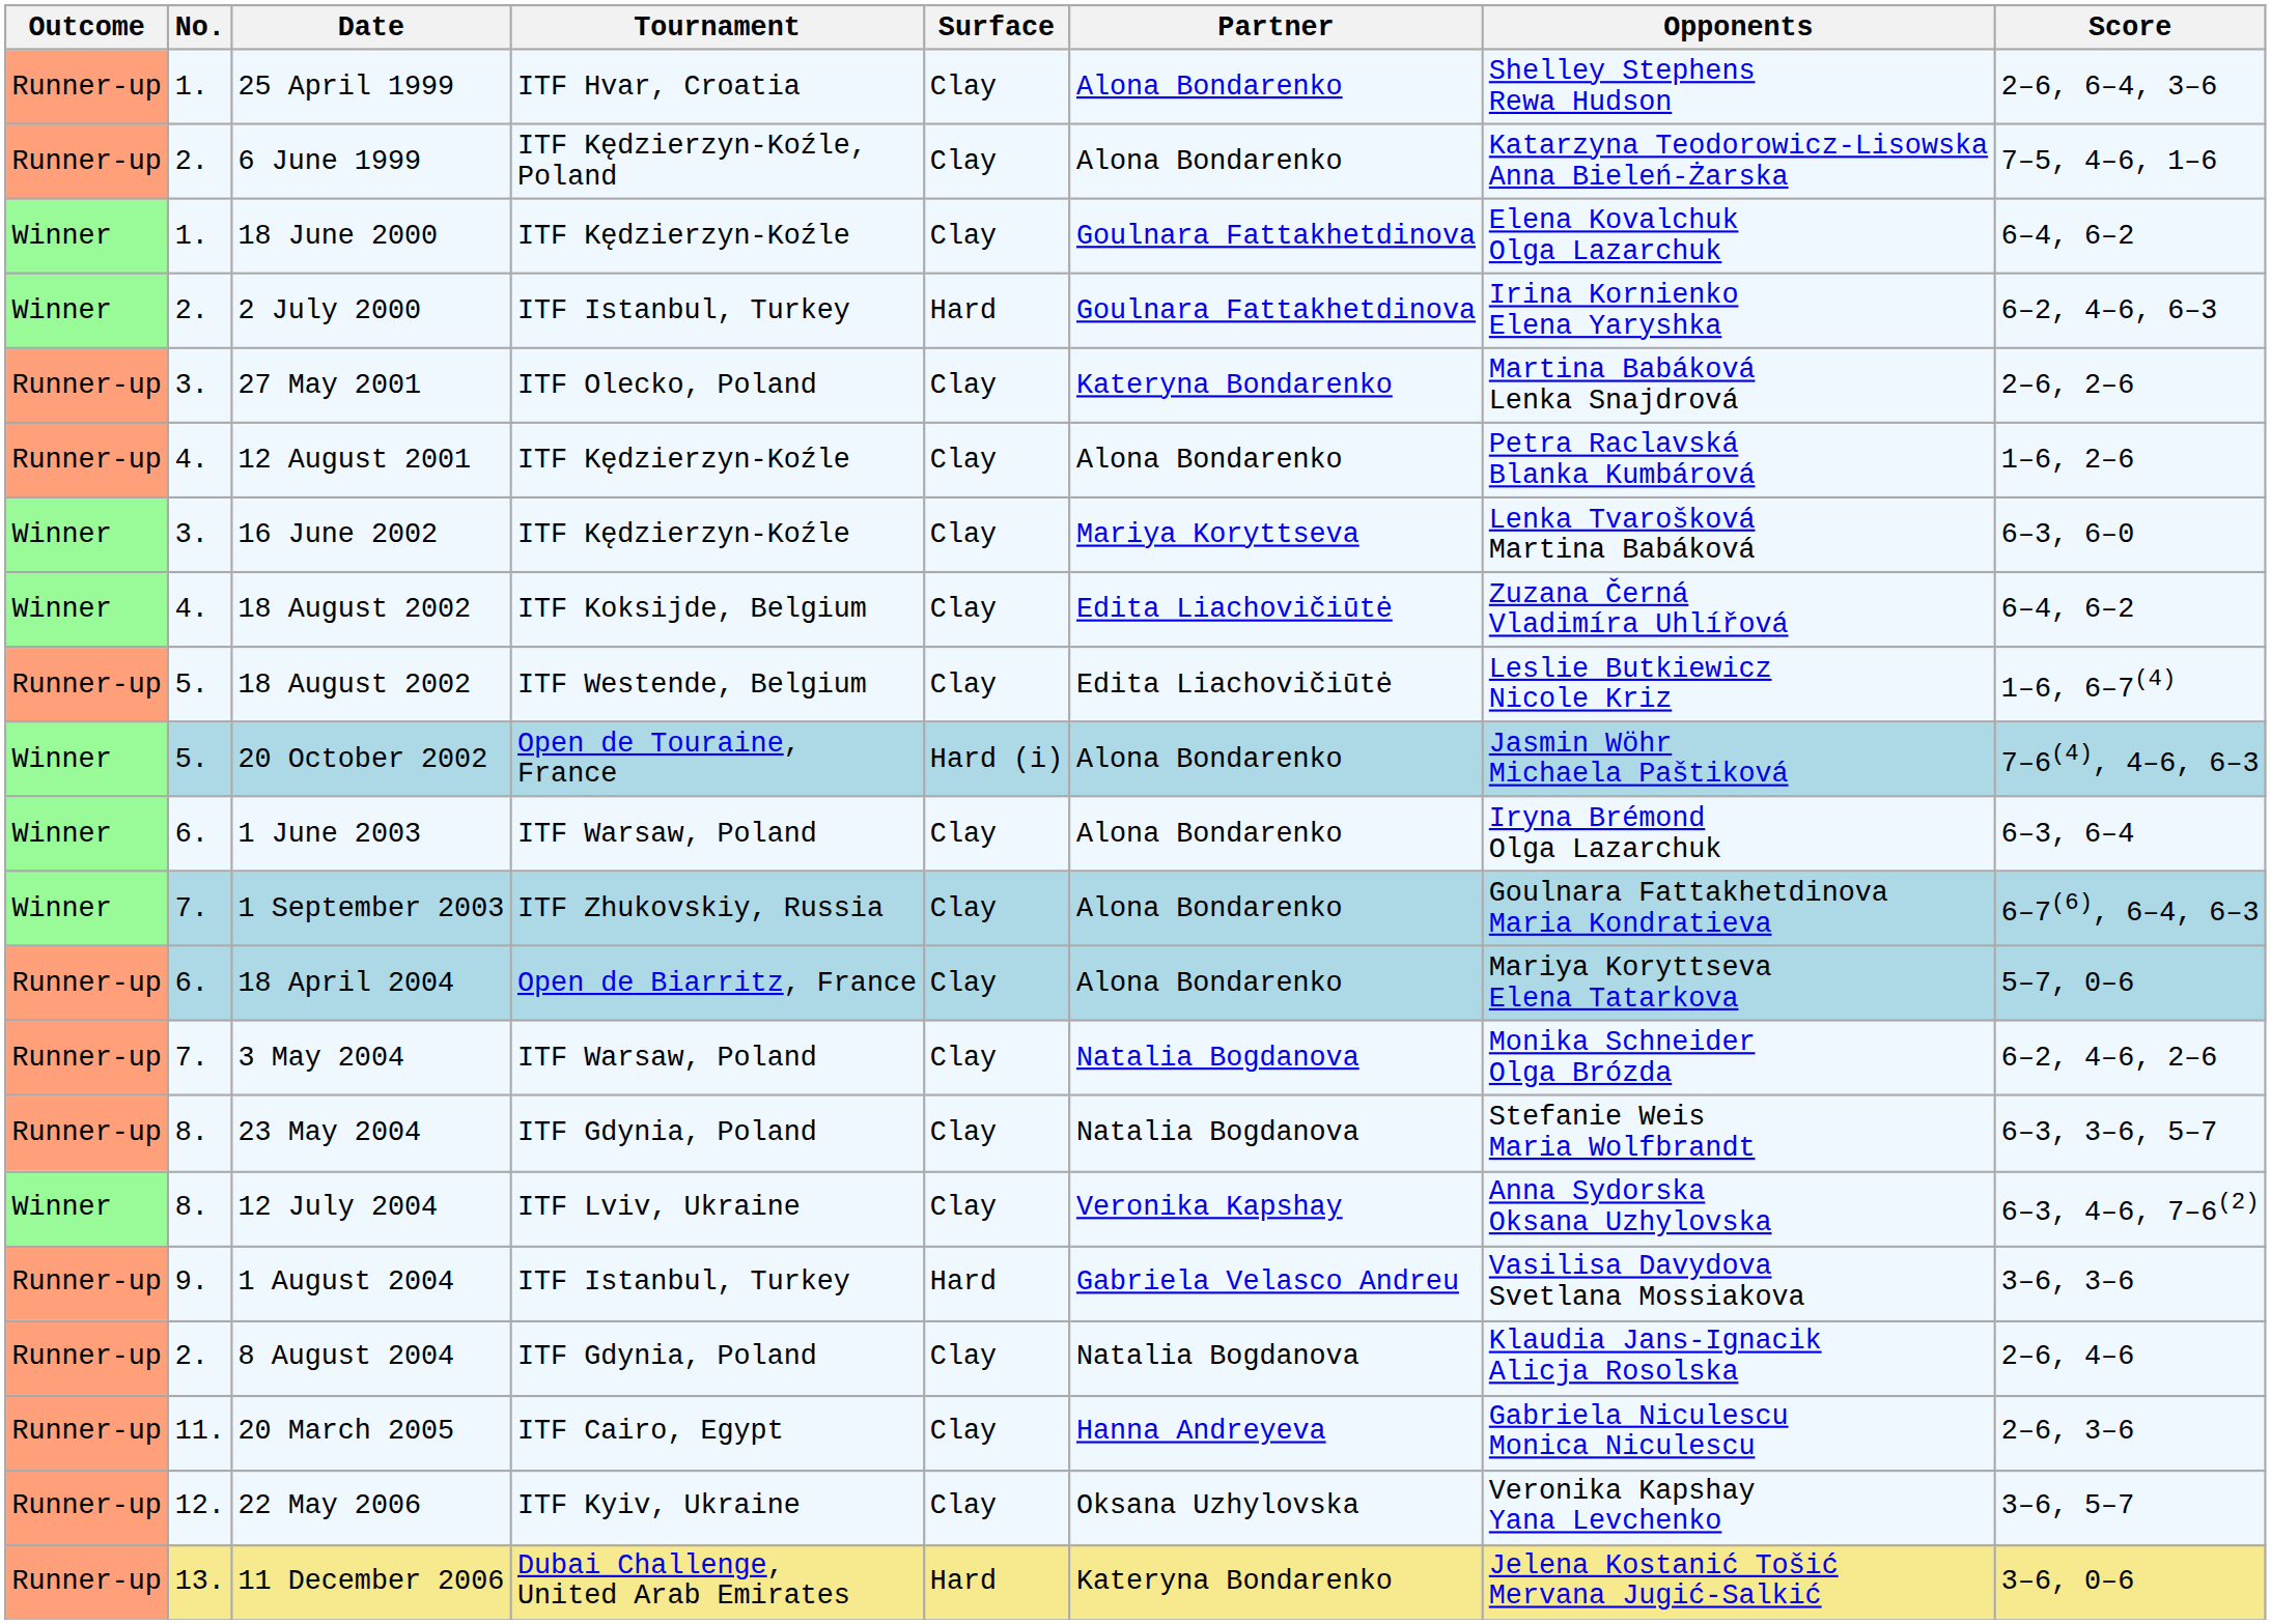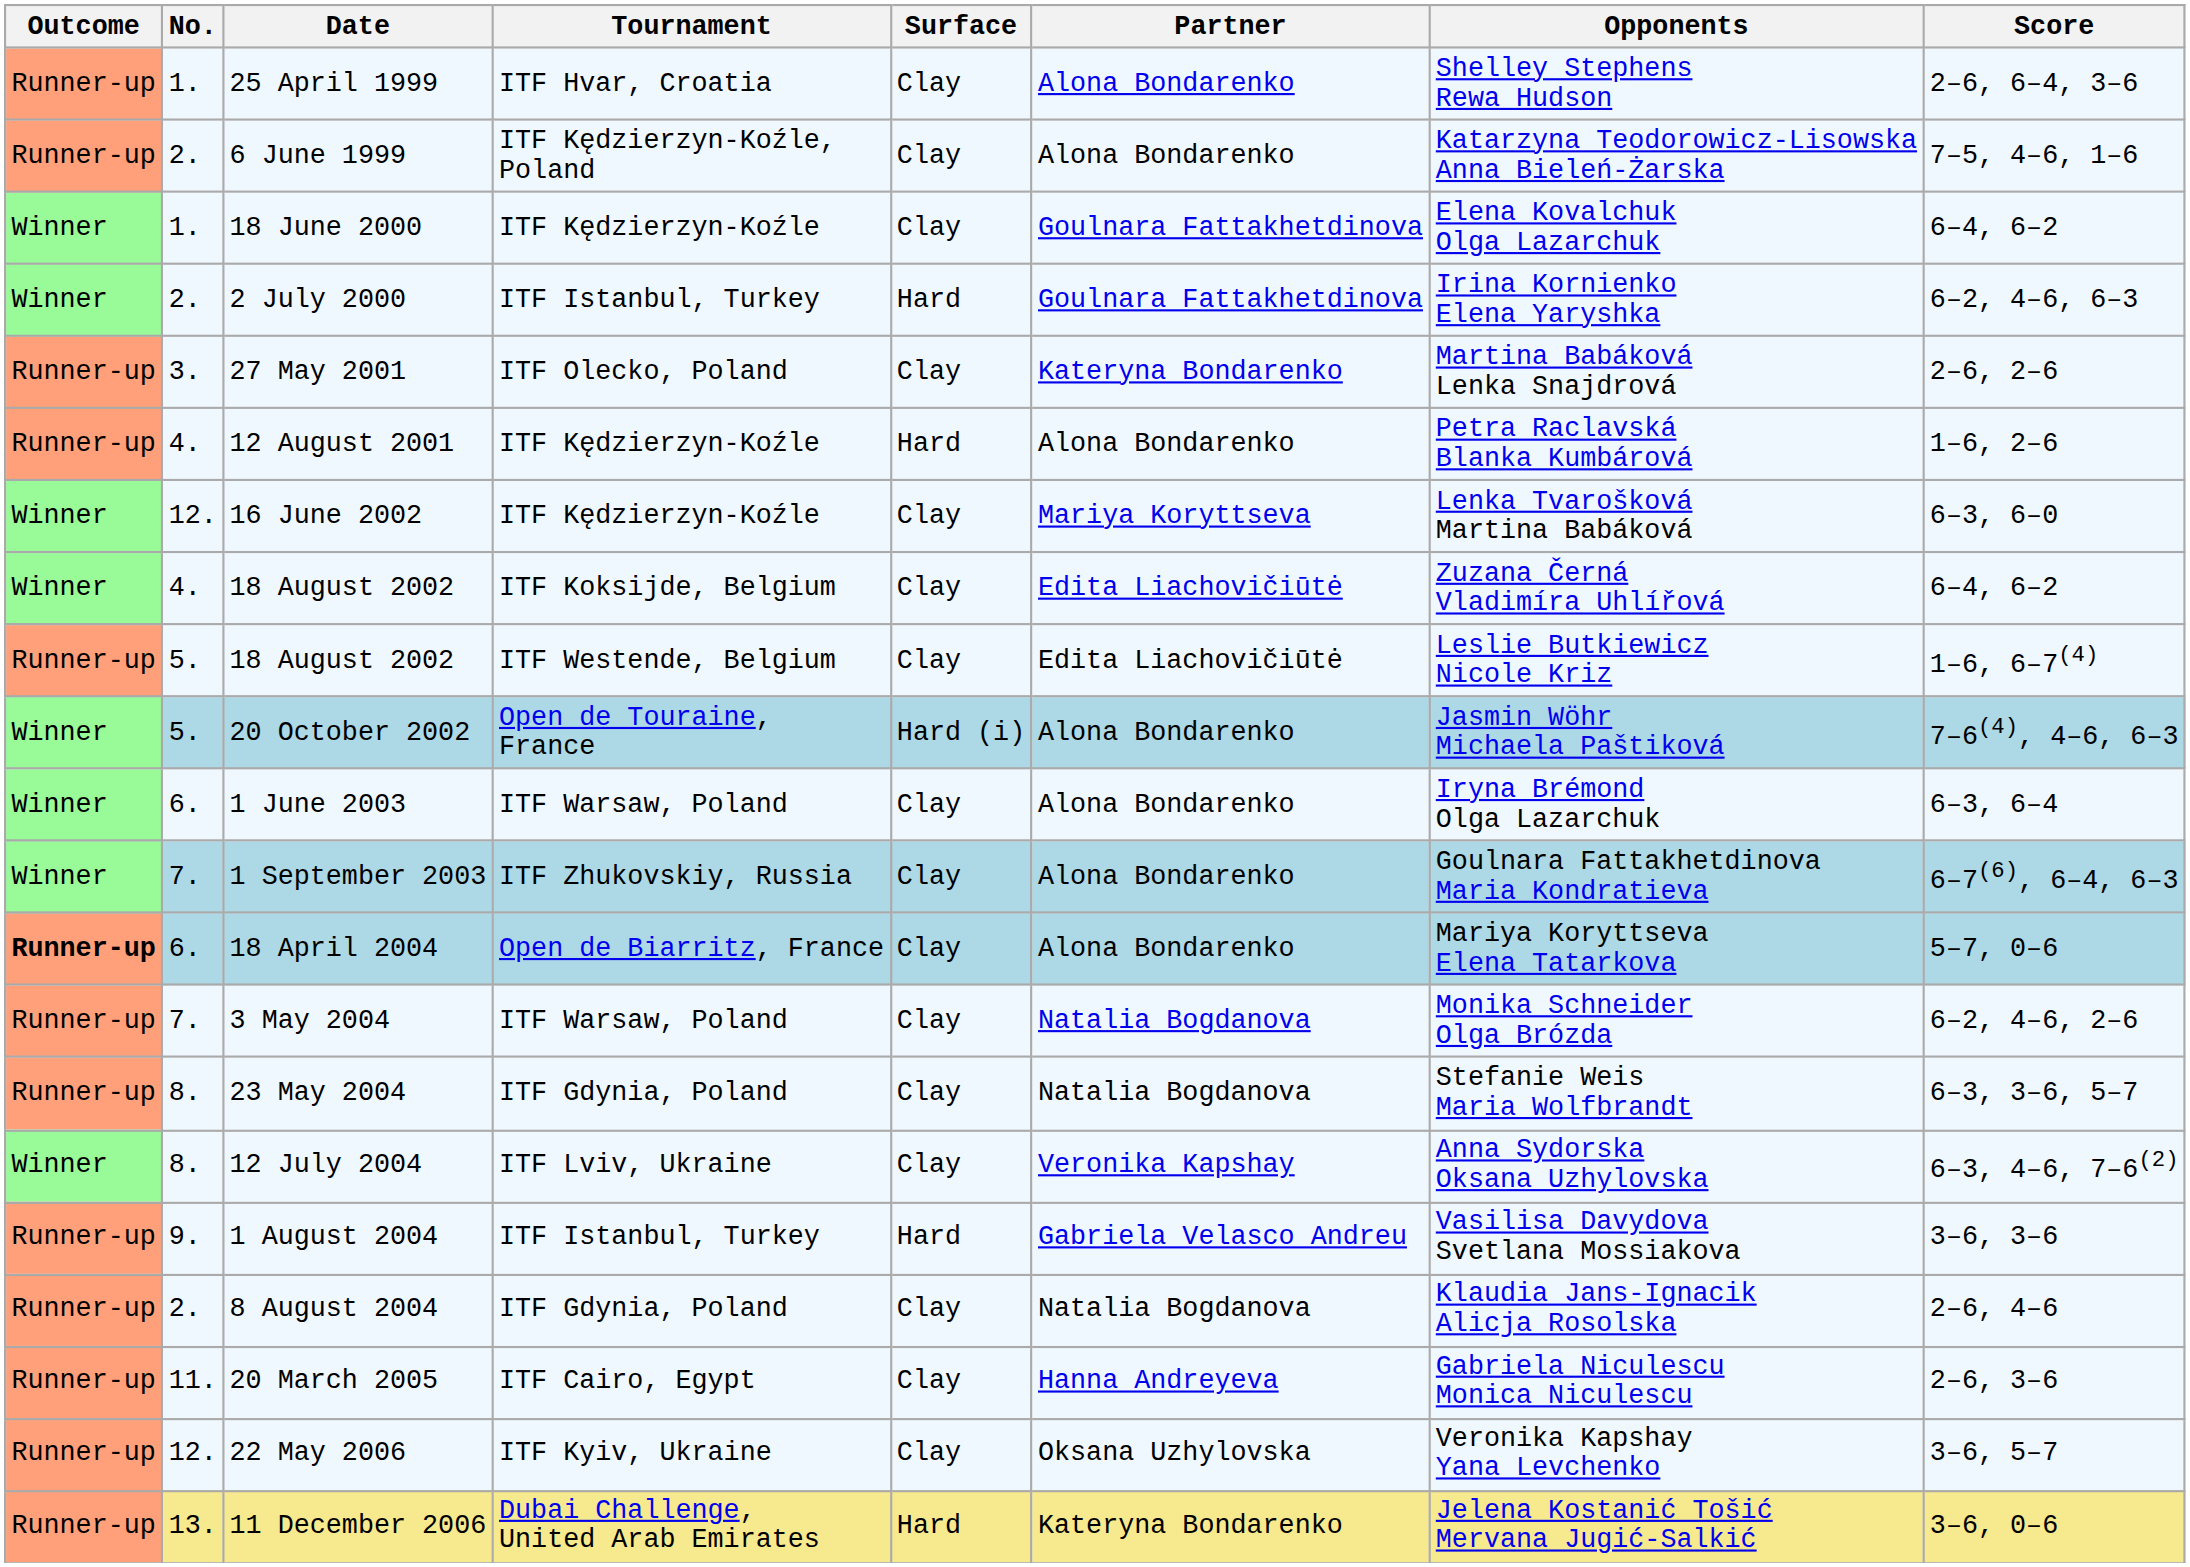12 August 2001 | Surface: Clay -> Hard
16 June 2002 | No.: 3. -> 12.
18 April 2004 | Outcome: normal -> bold
